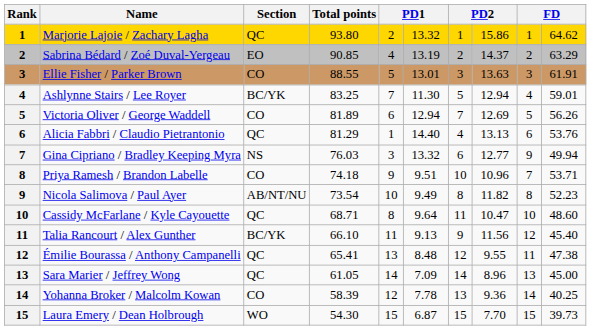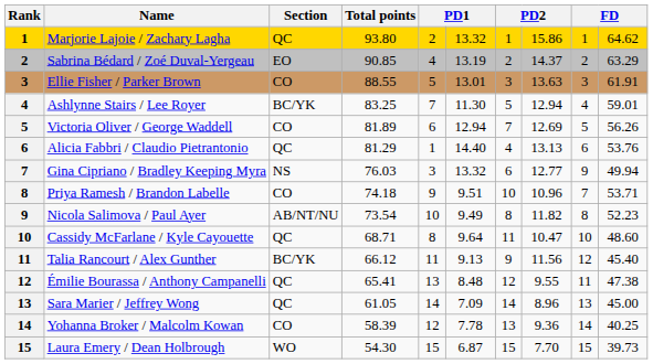Talia Rancourt / Alex Gunther | Total points: 66.10 -> 66.12
